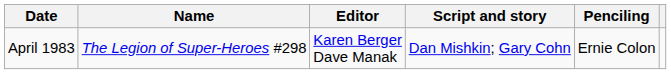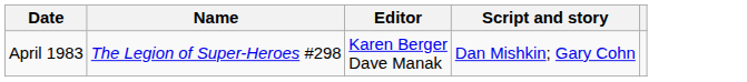- column: Penciling | Ernie Colon
